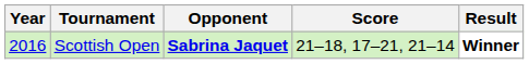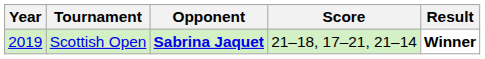Scottish Open | Year: 2016 -> 2019
